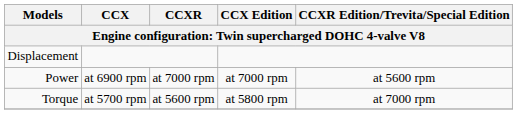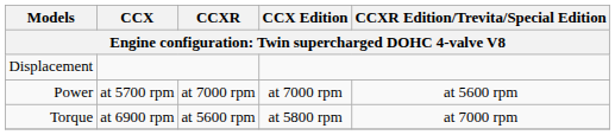Power | column 2: at 6900 rpm -> at 5700 rpm
Torque | column 2: at 5700 rpm -> at 6900 rpm
